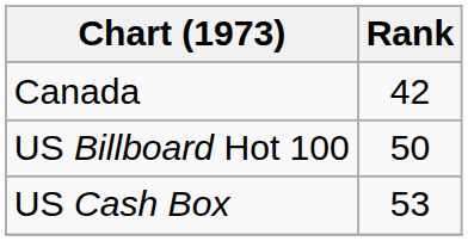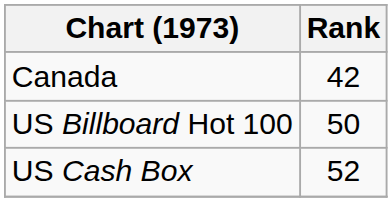US Cash Box | Rank: 53 -> 52
